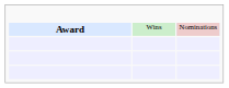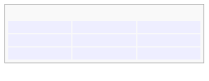- row: Award | Wins | Nominations
